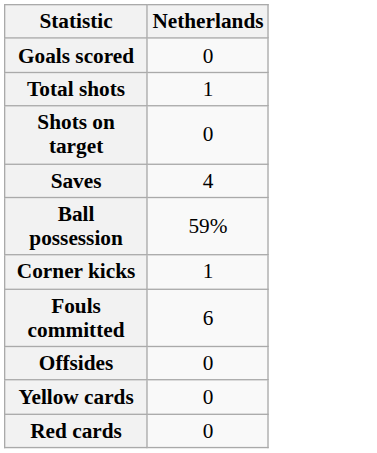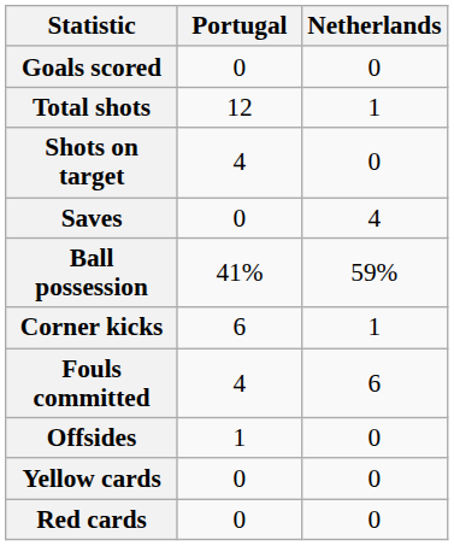+ column: Portugal | 0 | 12 | 4 | 0 | 41% | 6 | 4 | 1 | 0 | 0
